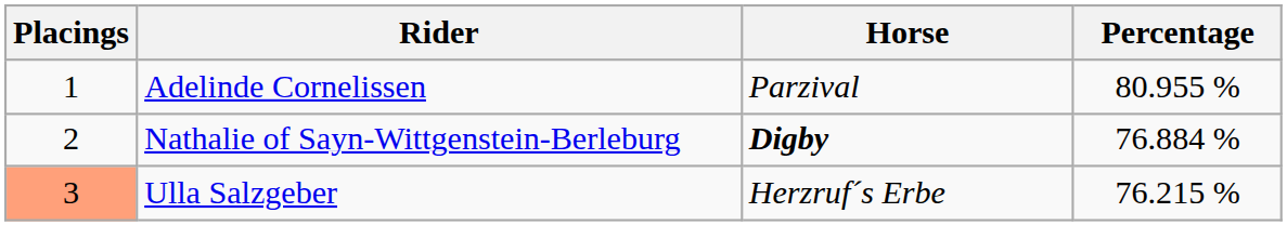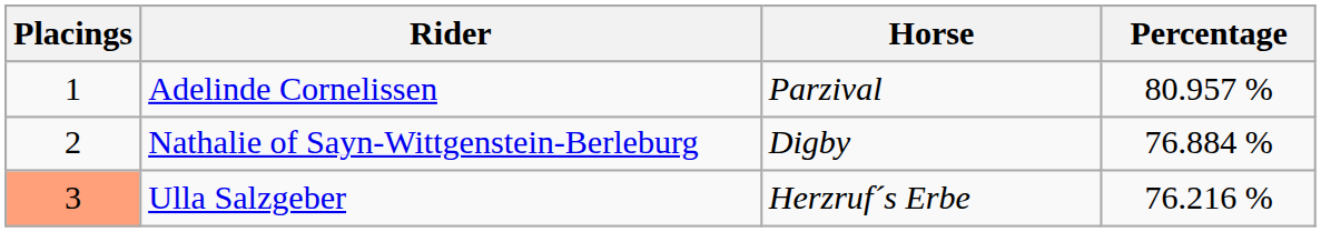Adelinde Cornelissen | Percentage: 80.955 % -> 80.957 %
Nathalie of Sayn-Wittgenstein-Berleburg | Horse: bold -> normal
Ulla Salzgeber | Percentage: 76.215 % -> 76.216 %
